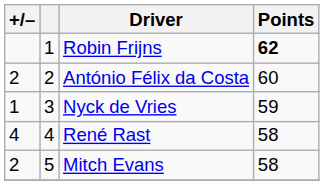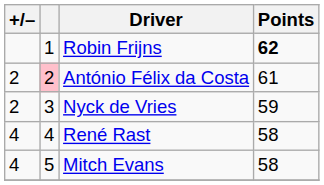António Félix da Costa | column 2: no background -> pink background
António Félix da Costa | Points: 60 -> 61
Nyck de Vries | +/–: 1 -> 2
Mitch Evans | +/–: 2 -> 4
